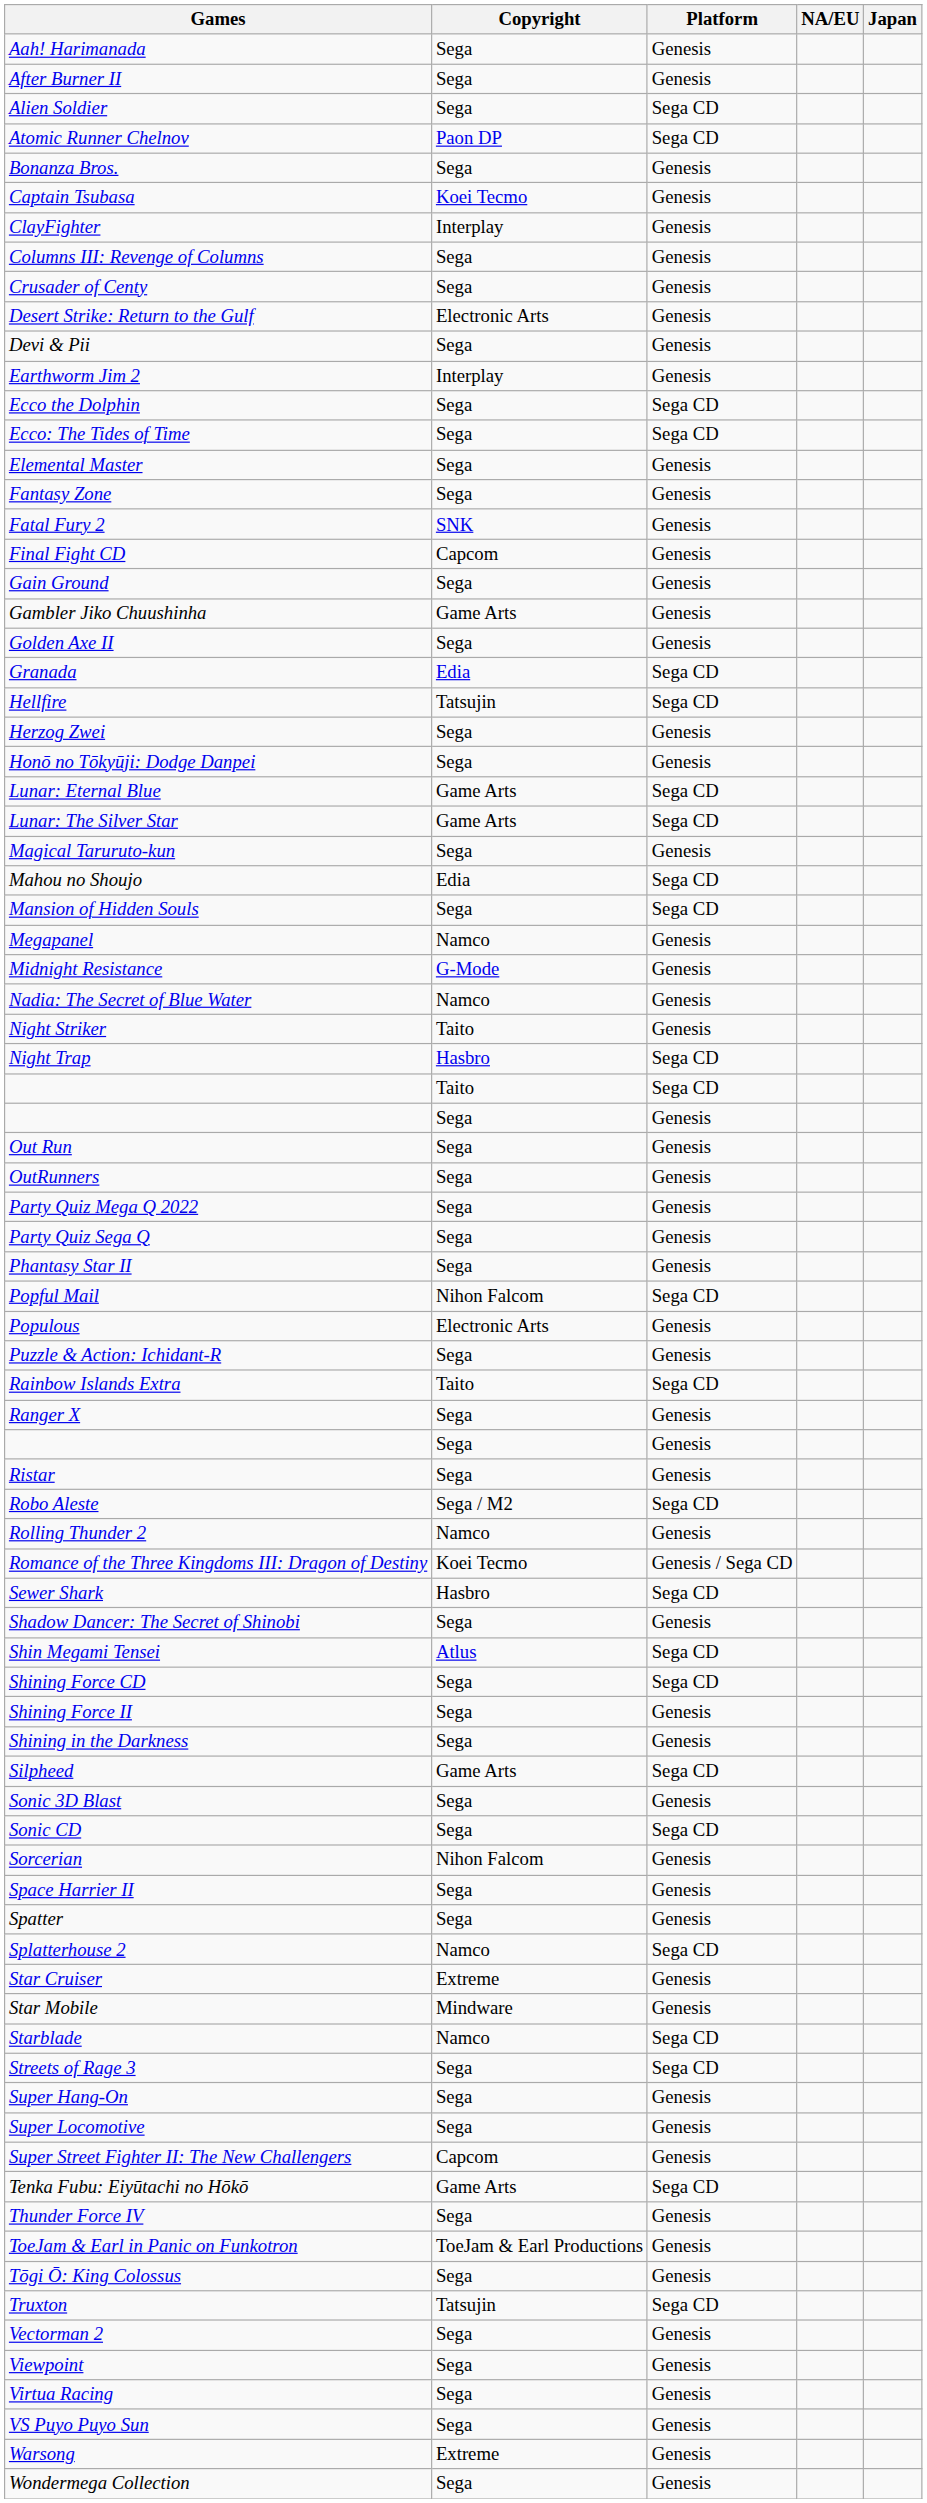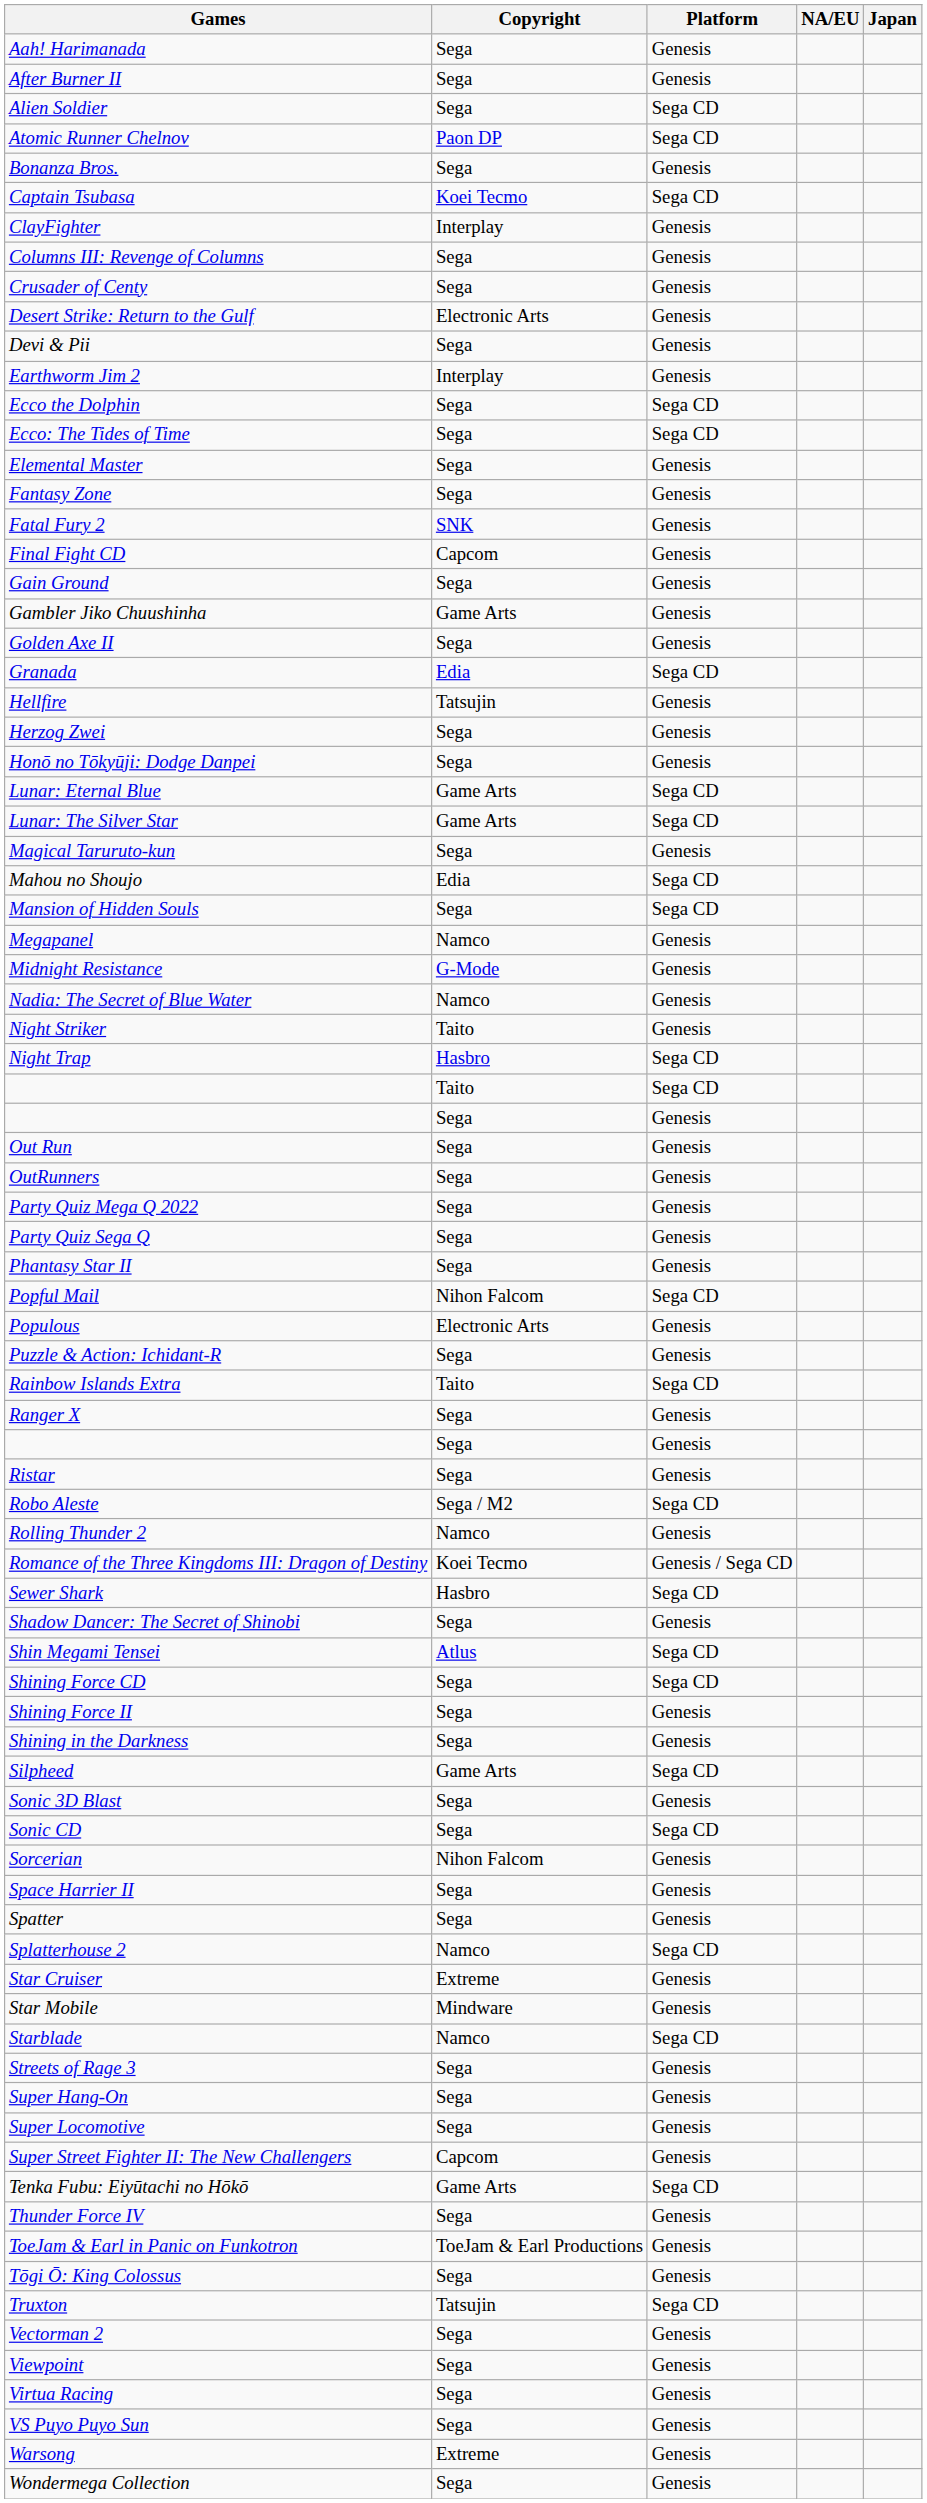Captain Tsubasa | Platform: Genesis -> Sega CD
Hellfire | Platform: Sega CD -> Genesis
Streets of Rage 3 | Platform: Sega CD -> Genesis
